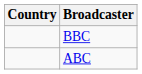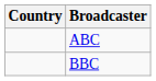rows swapped: BBC <-> ABC
